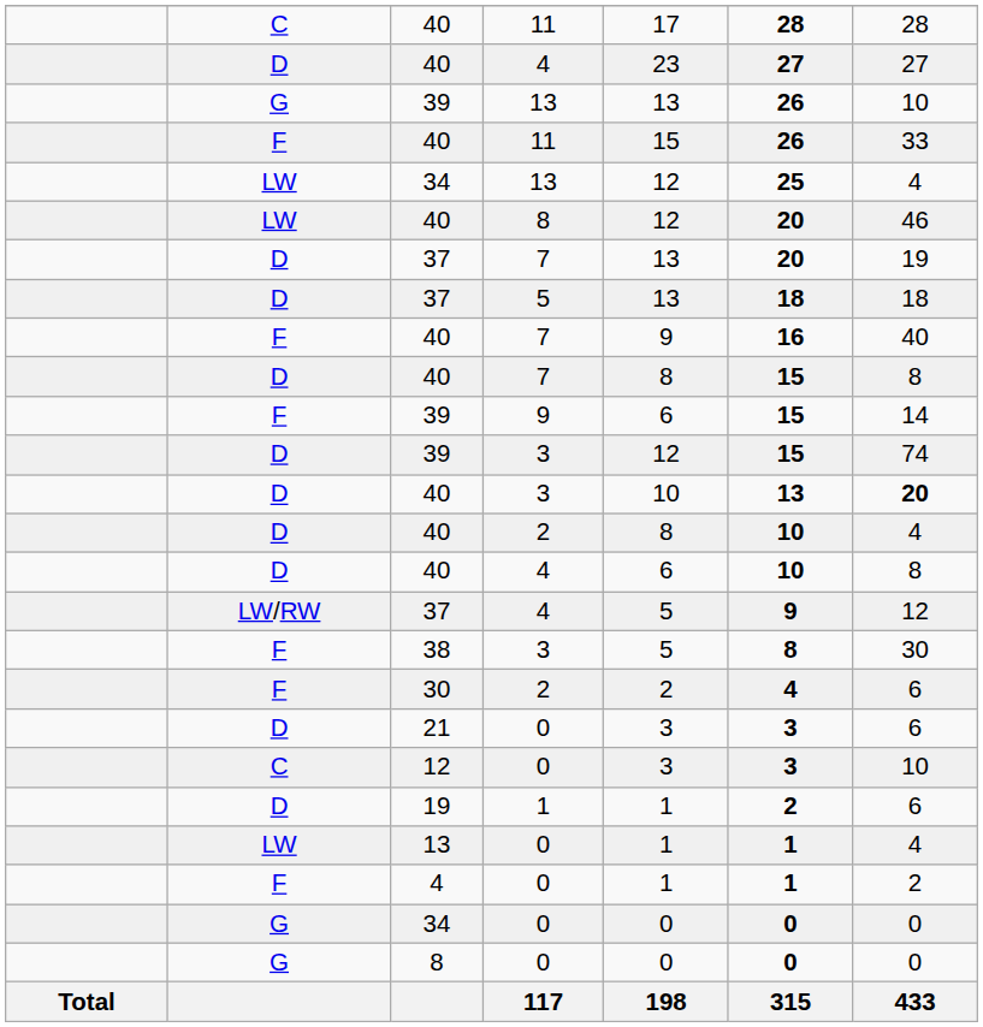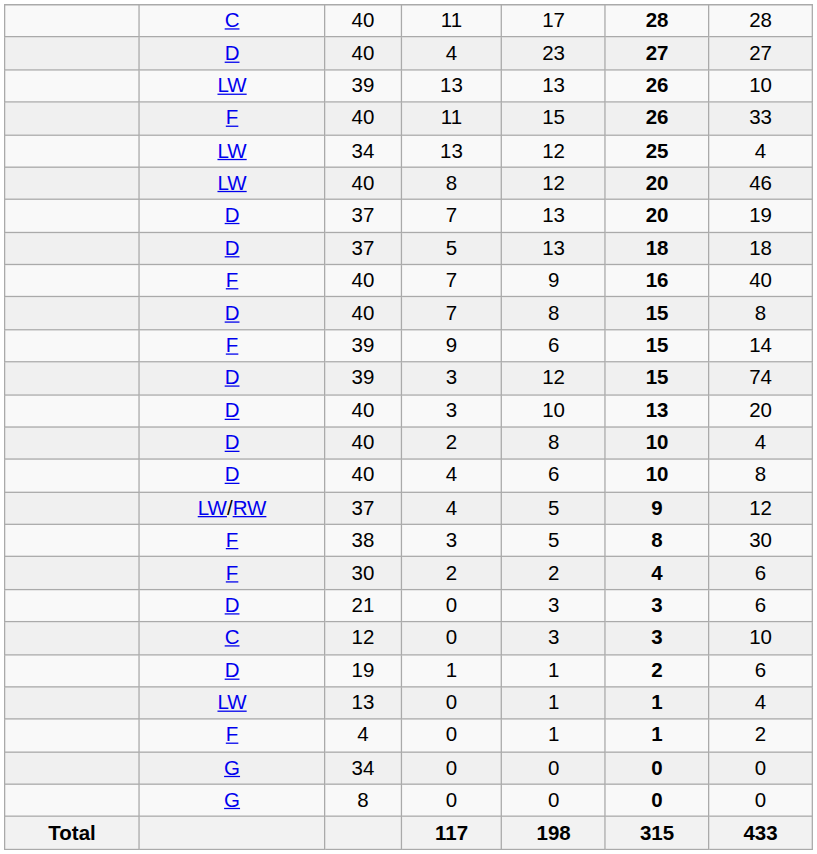39 / 13 | column 2: G -> LW
40 / 3 | column 7: bold -> normal
